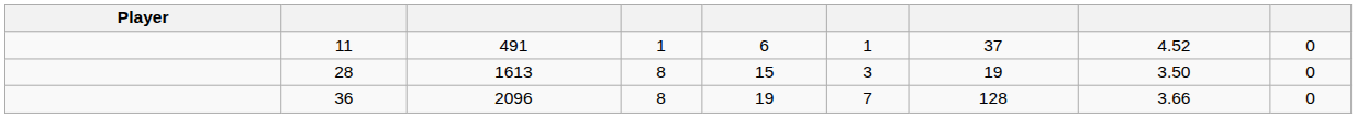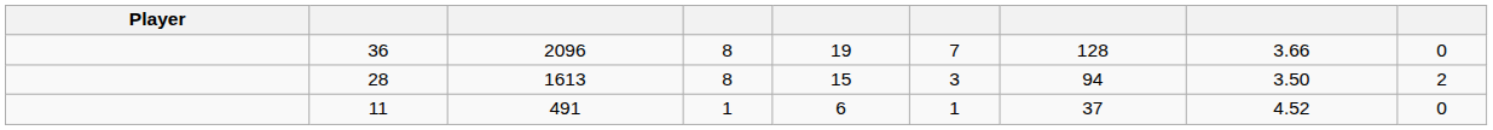rows swapped: 36 <-> 11
28 | column 7: 19 -> 94
28 | column 9: 0 -> 2
